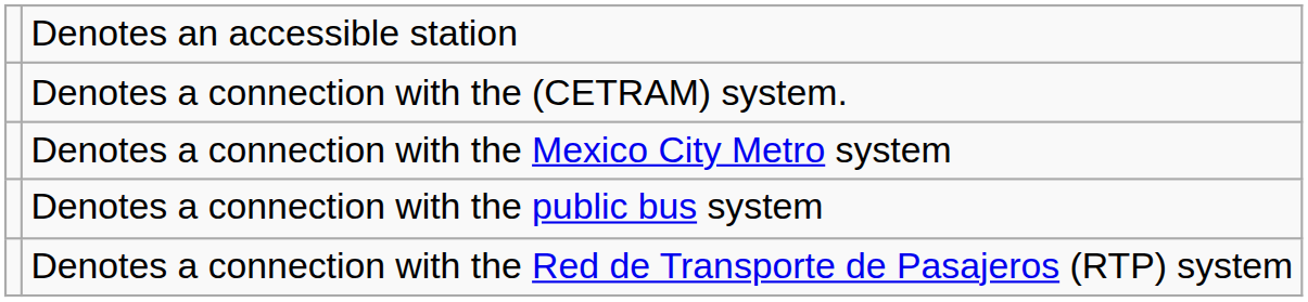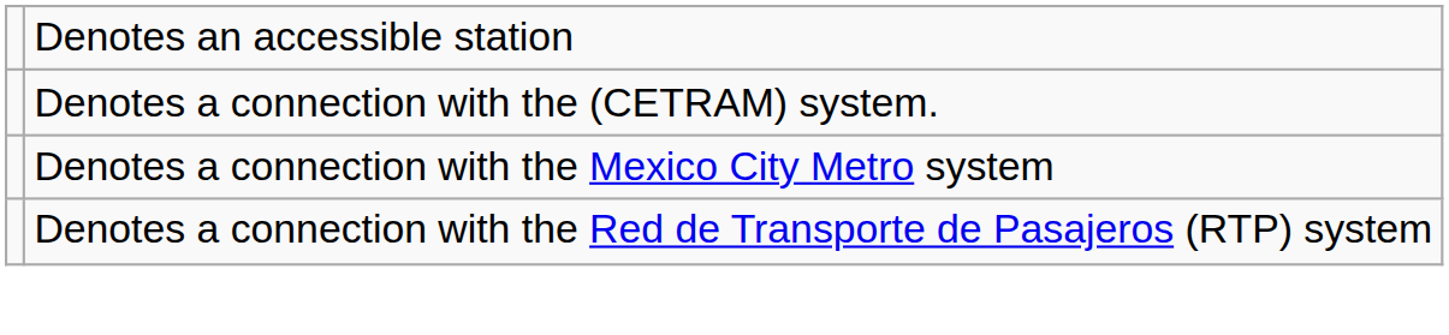- row: Denotes a connection with the public bus system
